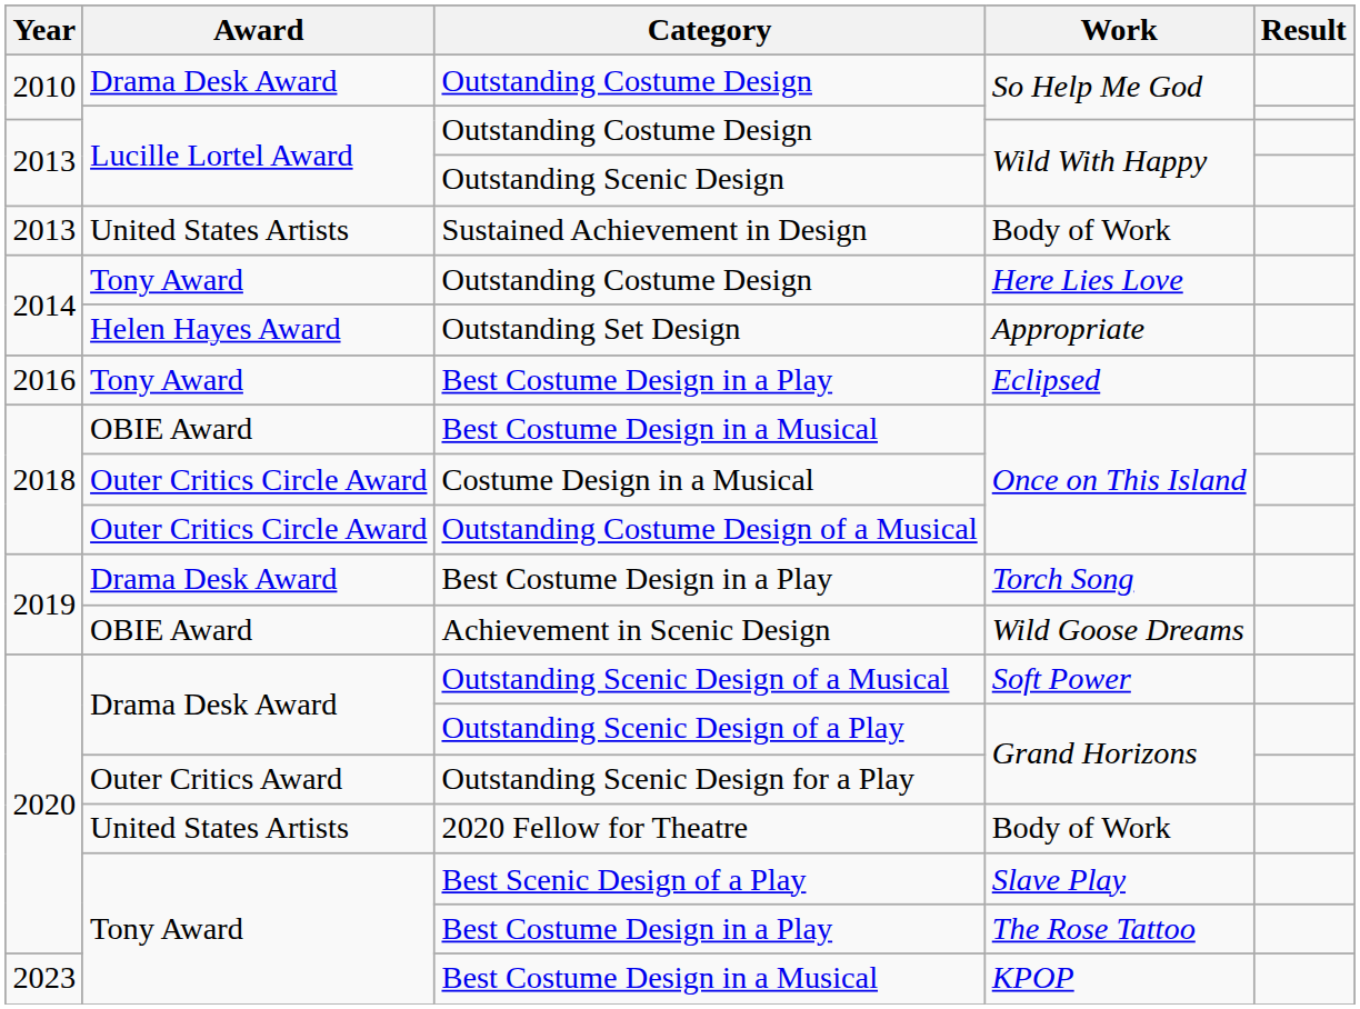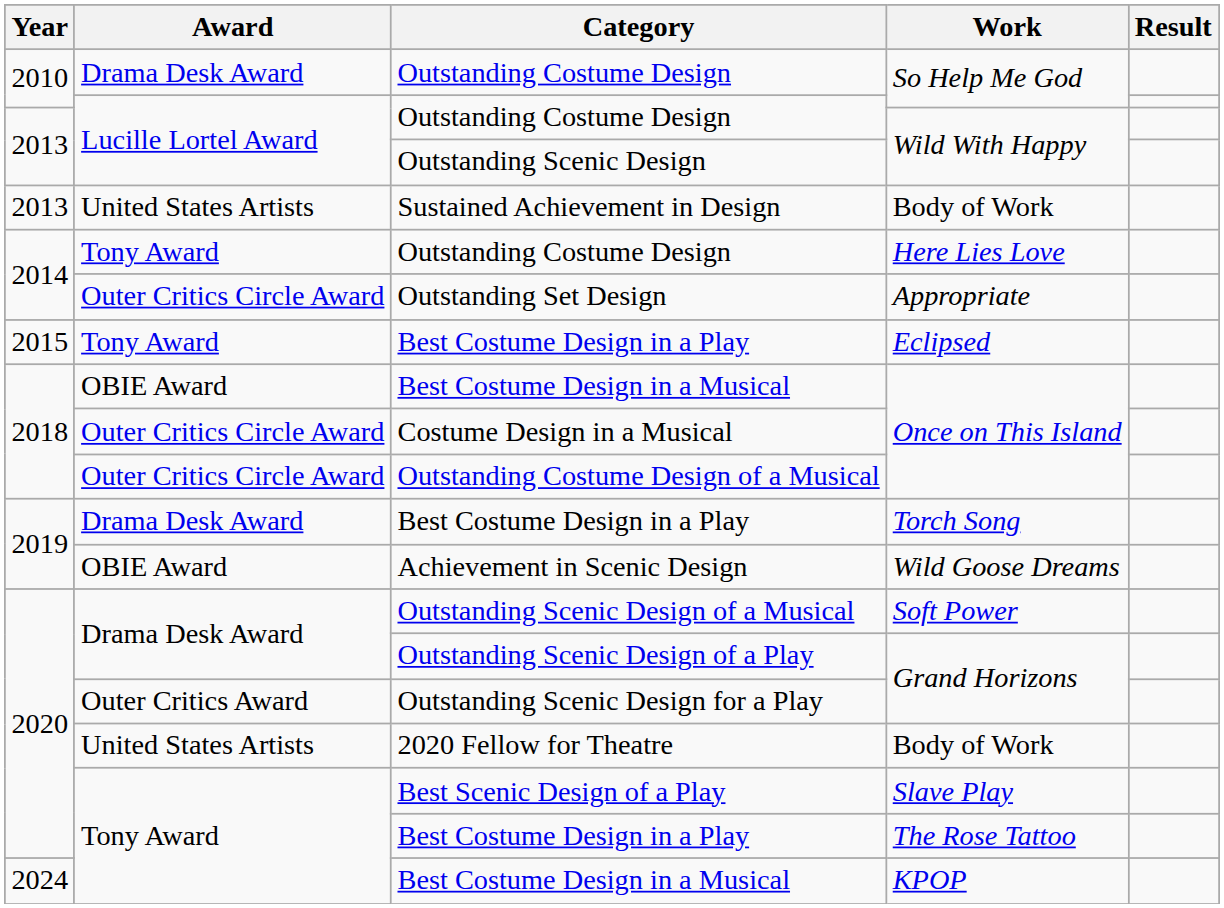Outstanding Set Design | Award: Helen Hayes Award -> Outer Critics Circle Award
Best Costume Design in a Play / Eclipsed | Year: 2016 -> 2015
Best Costume Design in a Musical / KPOP | Year: 2023 -> 2024
